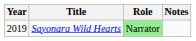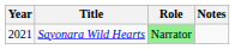Sayonara Wild Hearts | Year: 2019 -> 2021
